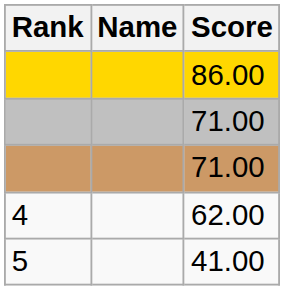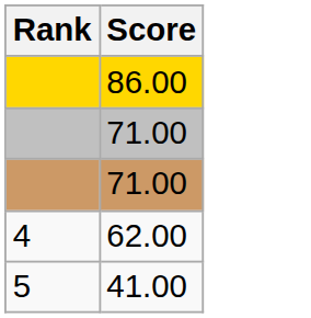- column: Name
